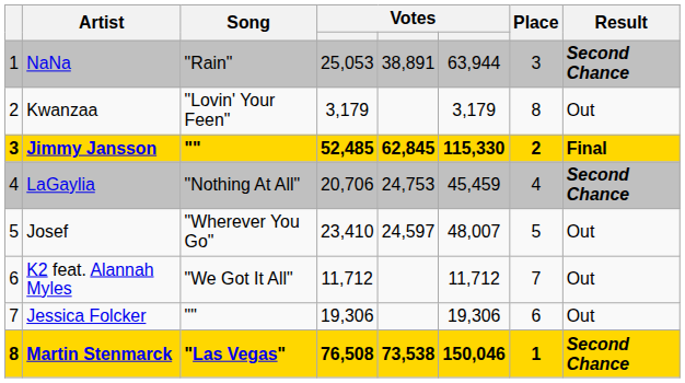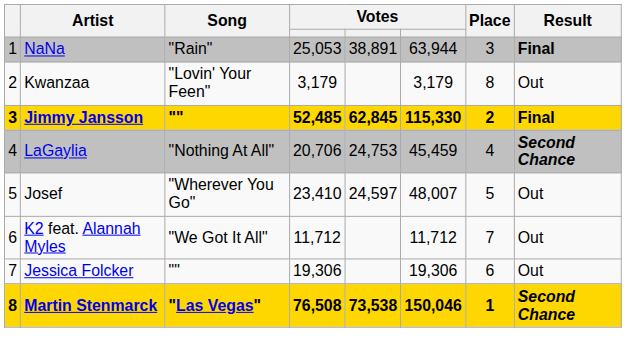NaNa | Result: Second Chance -> Final
